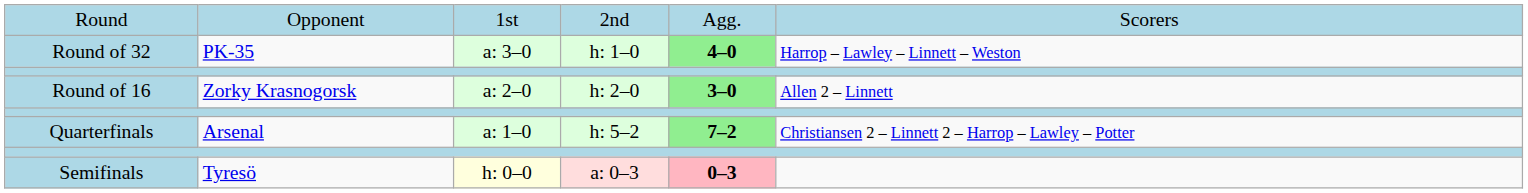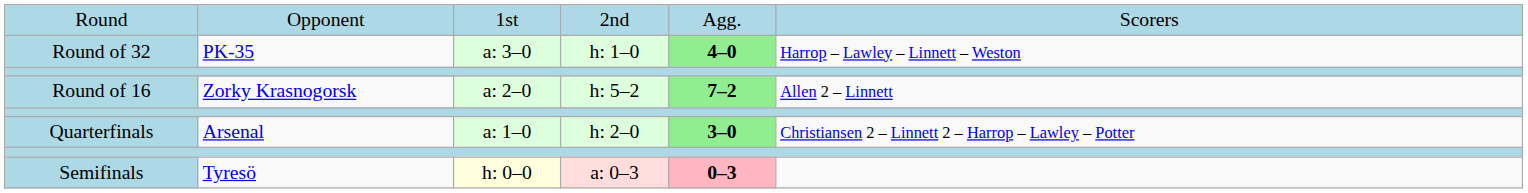Round of 16 | column 4: h: 2–0 -> h: 5–2
Round of 16 | column 5: 3–0 -> 7–2
Quarterfinals | column 4: h: 5–2 -> h: 2–0
Quarterfinals | column 5: 7–2 -> 3–0
